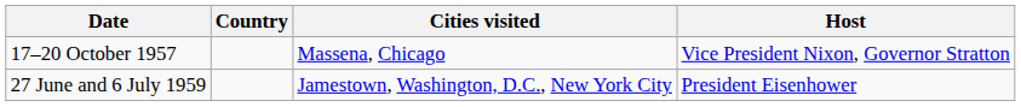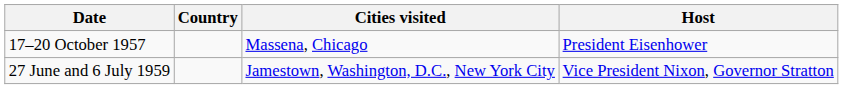17–20 October 1957 | Host: Vice President Nixon, Governor Stratton -> President Eisenhower
27 June and 6 July 1959 | Host: President Eisenhower -> Vice President Nixon, Governor Stratton
